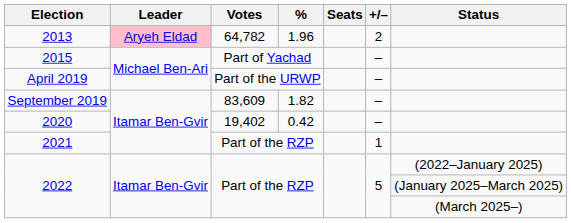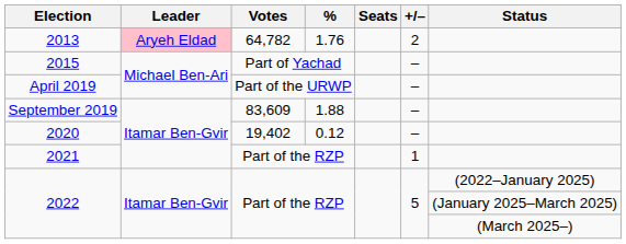2013 | %: 1.96 -> 1.76
September 2019 | %: 1.82 -> 1.88
2020 | %: 0.42 -> 0.12
